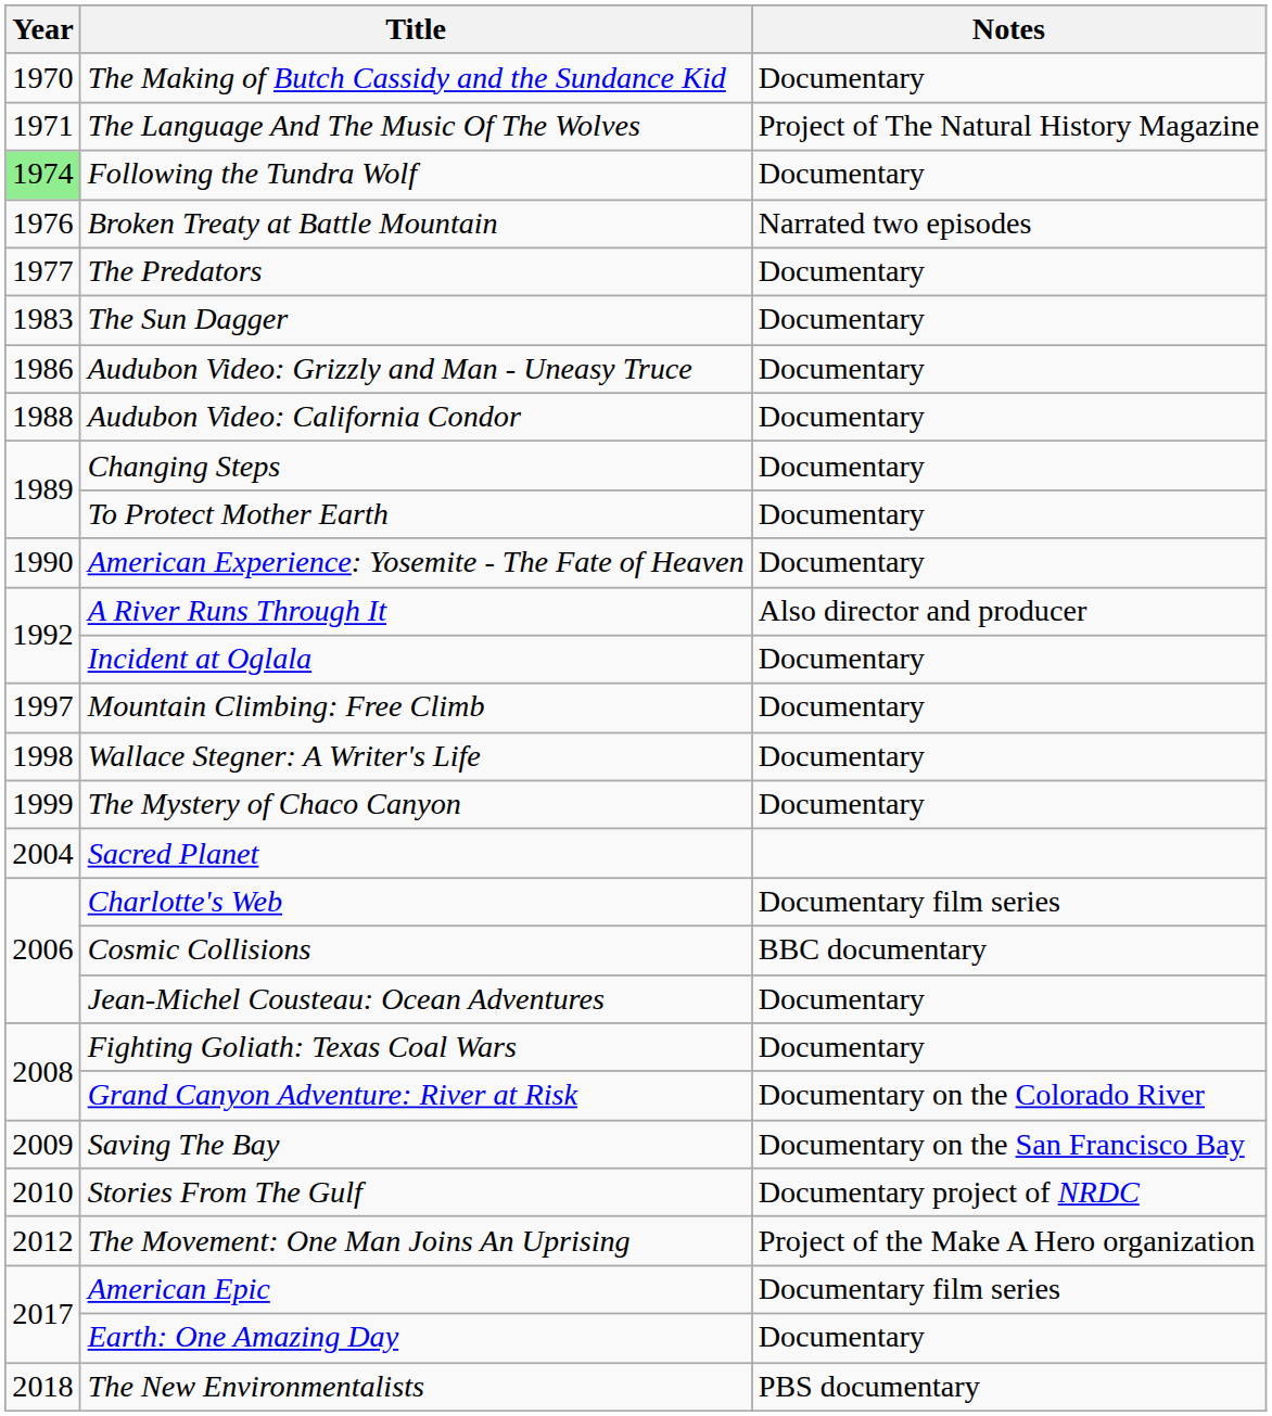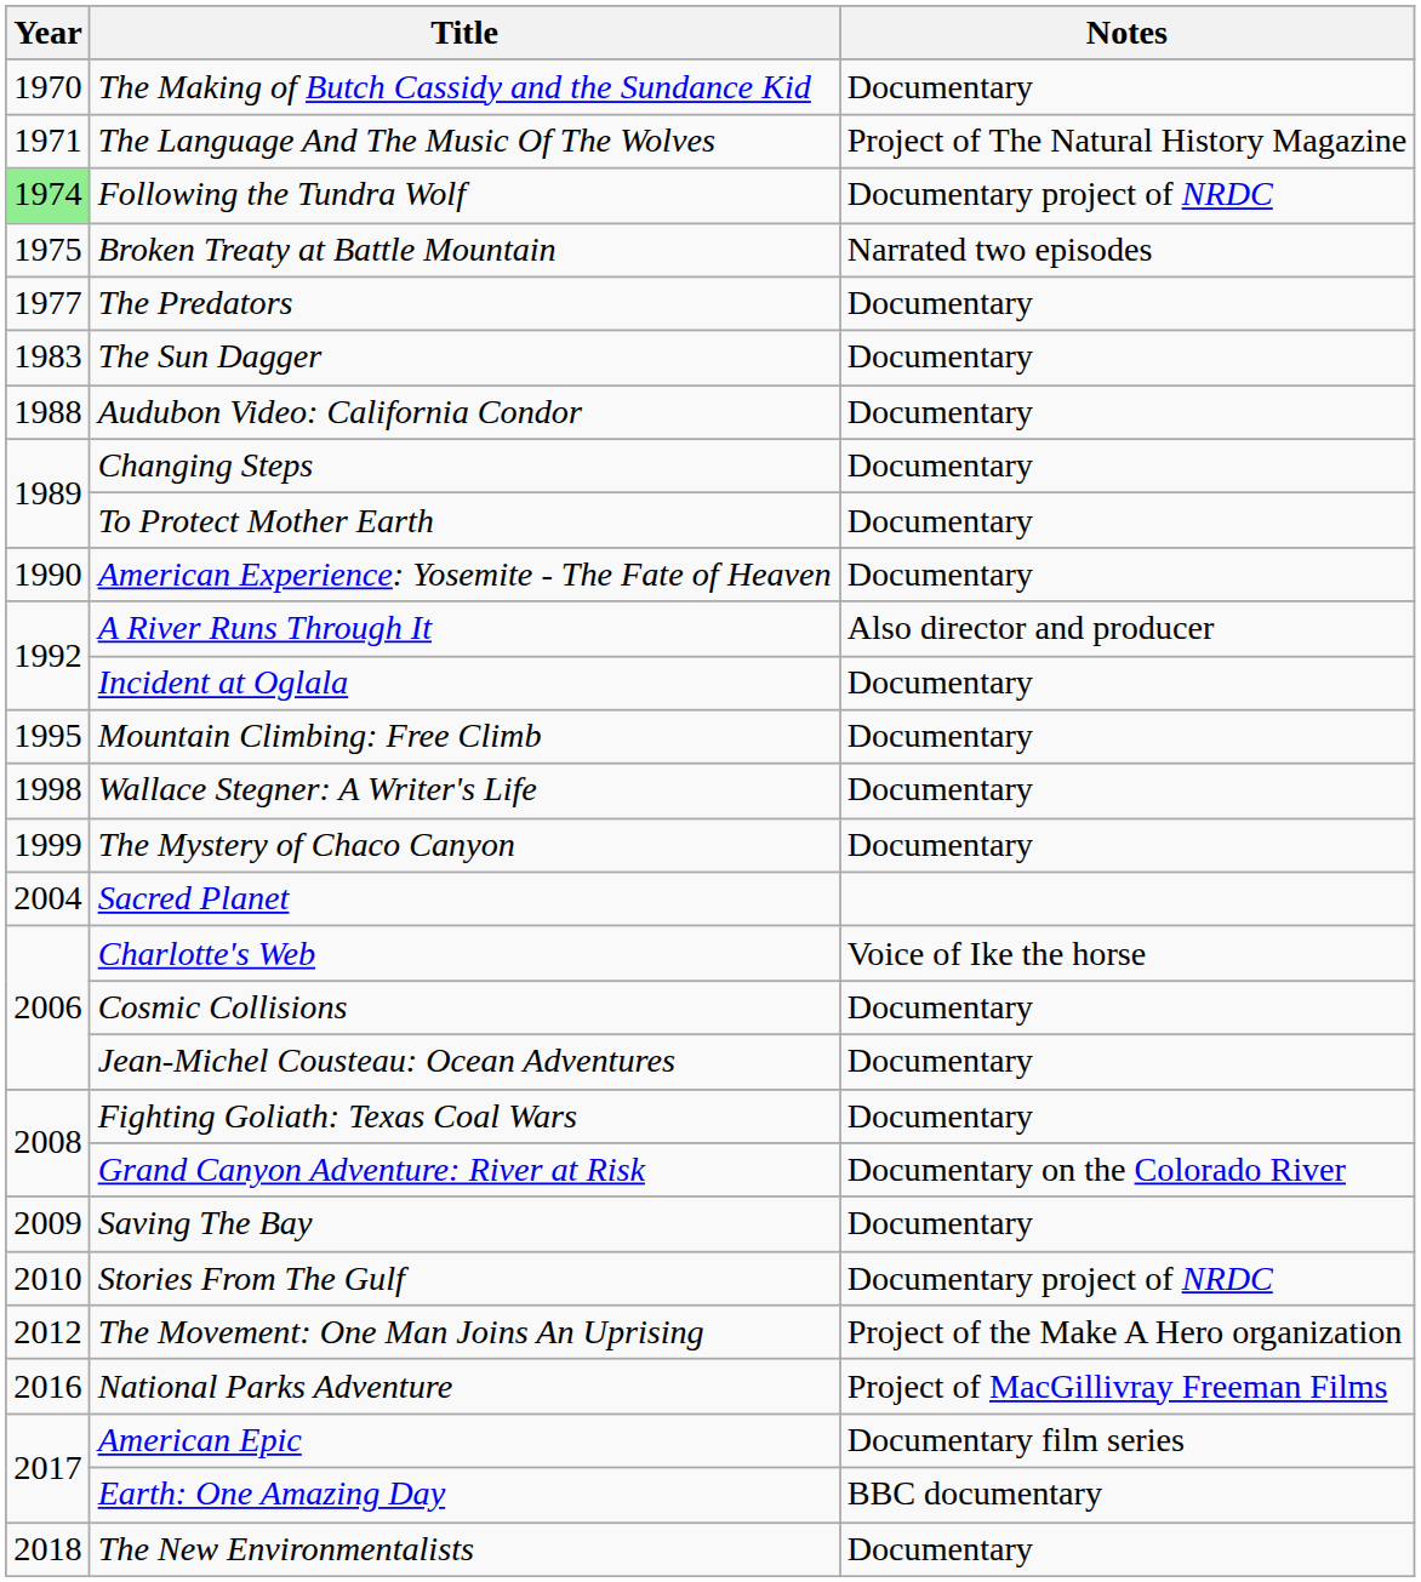Following the Tundra Wolf | Notes: Documentary -> Documentary project of NRDC
Broken Treaty at Battle Mountain | Year: 1976 -> 1975
- row: 1986 | Audubon Video: Grizzly and Man - Uneasy Truce | Documentary
Mountain Climbing: Free Climb | Year: 1997 -> 1995
Charlotte's Web | Notes: Documentary film series -> Voice of Ike the horse
Cosmic Collisions | Notes: BBC documentary -> Documentary
Saving The Bay | Notes: Documentary on the San Francisco Bay -> Documentary
+ row: 2016 | National Parks Adventure | Project of MacGillivray Freeman Films
Earth: One Amazing Day | Notes: Documentary -> BBC documentary
The New Environmentalists | Notes: PBS documentary -> Documentary
